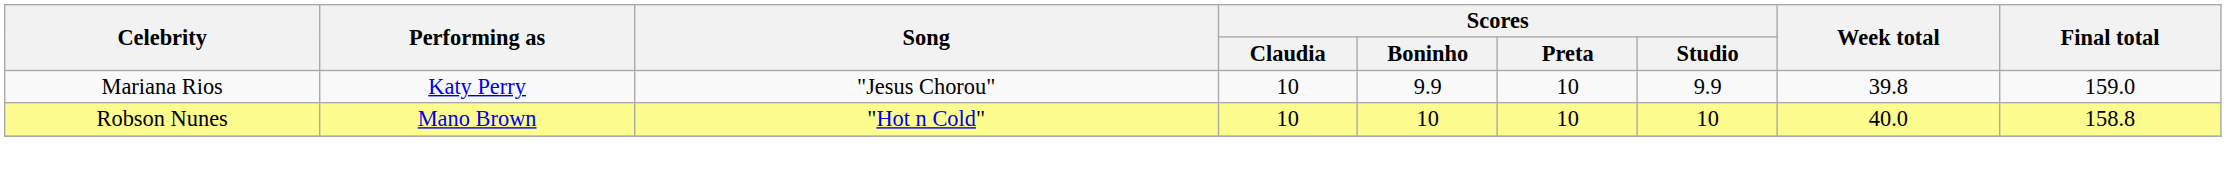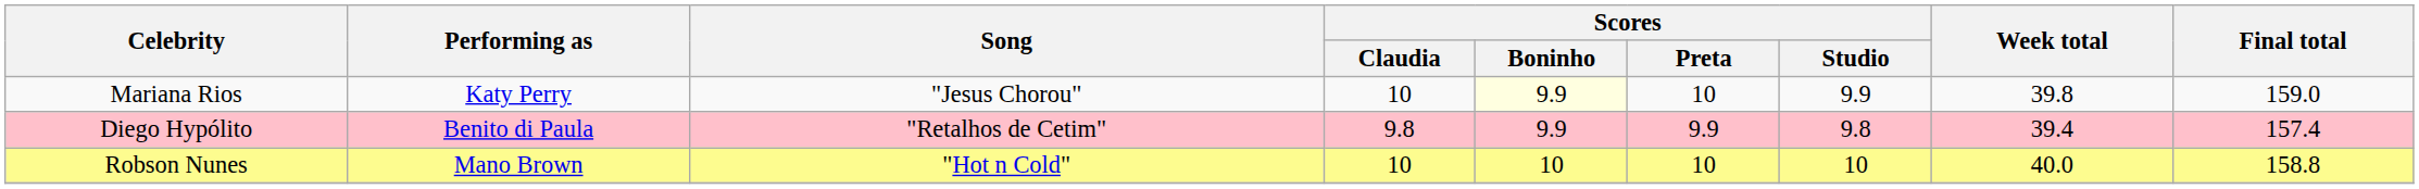Mariana Rios | Scores / Boninho: no background -> lightyellow background
+ row: Diego Hypólito | Benito di Paula | "Retalhos de Cetim" | 9.8 | 9.9 | 9.9 | 9.8 | 39.4 | 157.4
